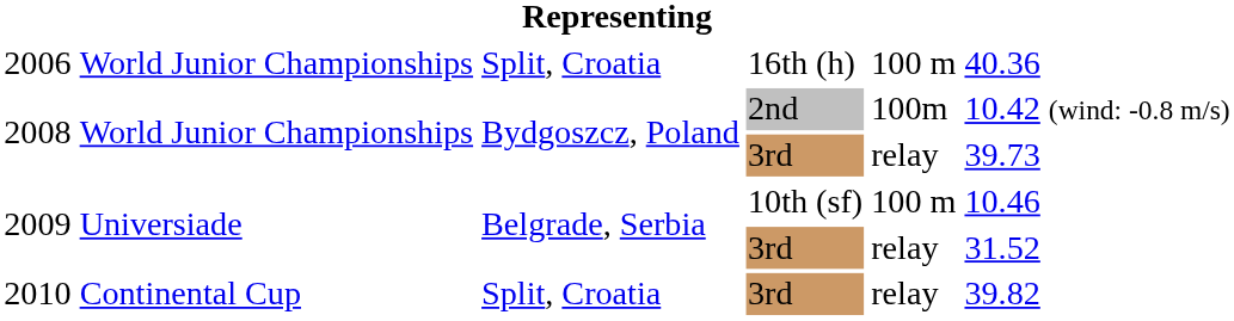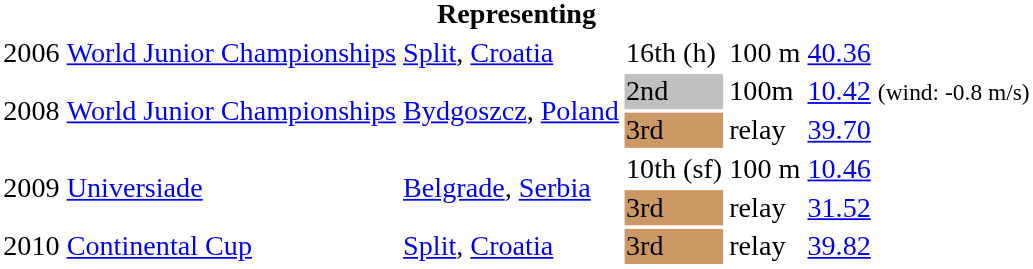2008 / 3rd | column 6: 39.73 -> 39.70
